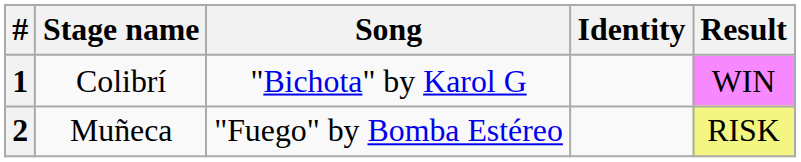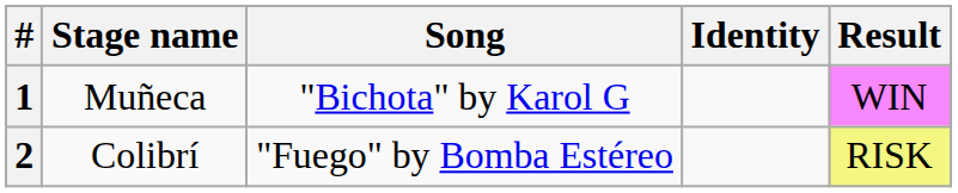1 | Stage name: Colibrí -> Muñeca
2 | Stage name: Muñeca -> Colibrí
